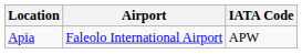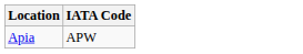- column: Airport | Faleolo International Airport
